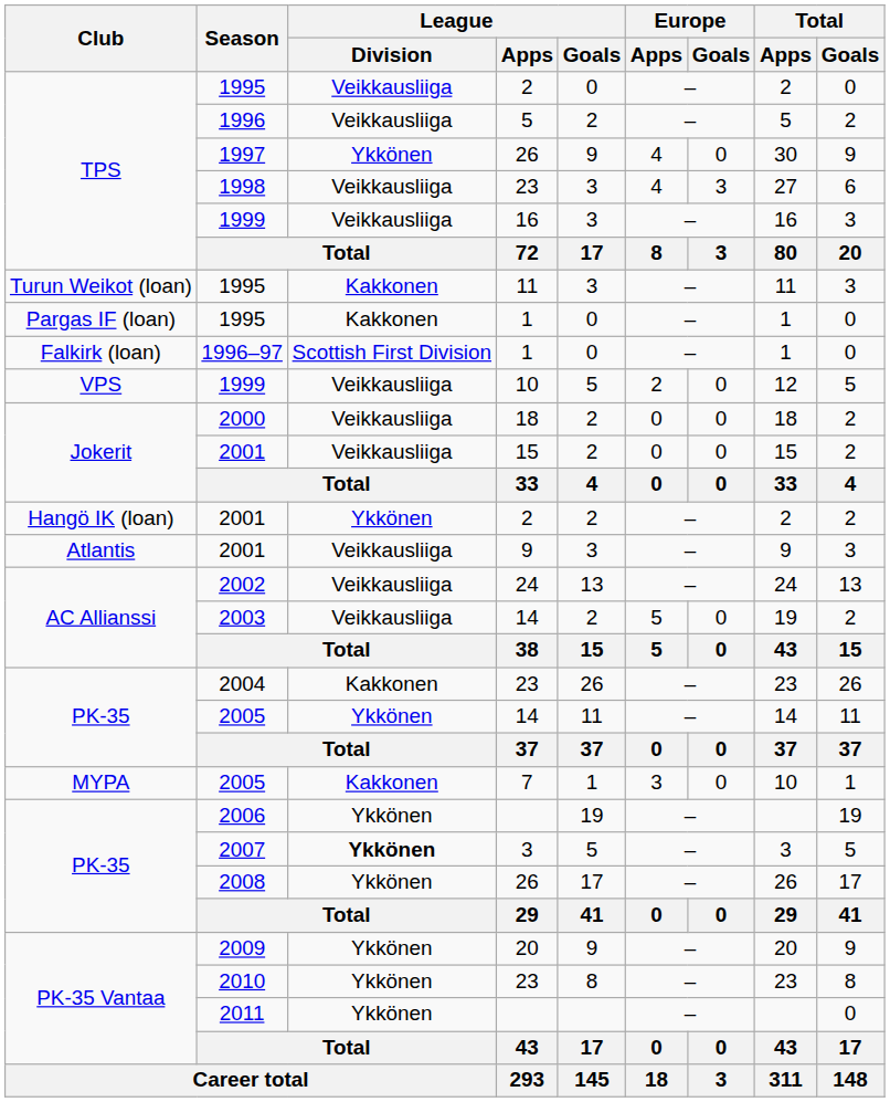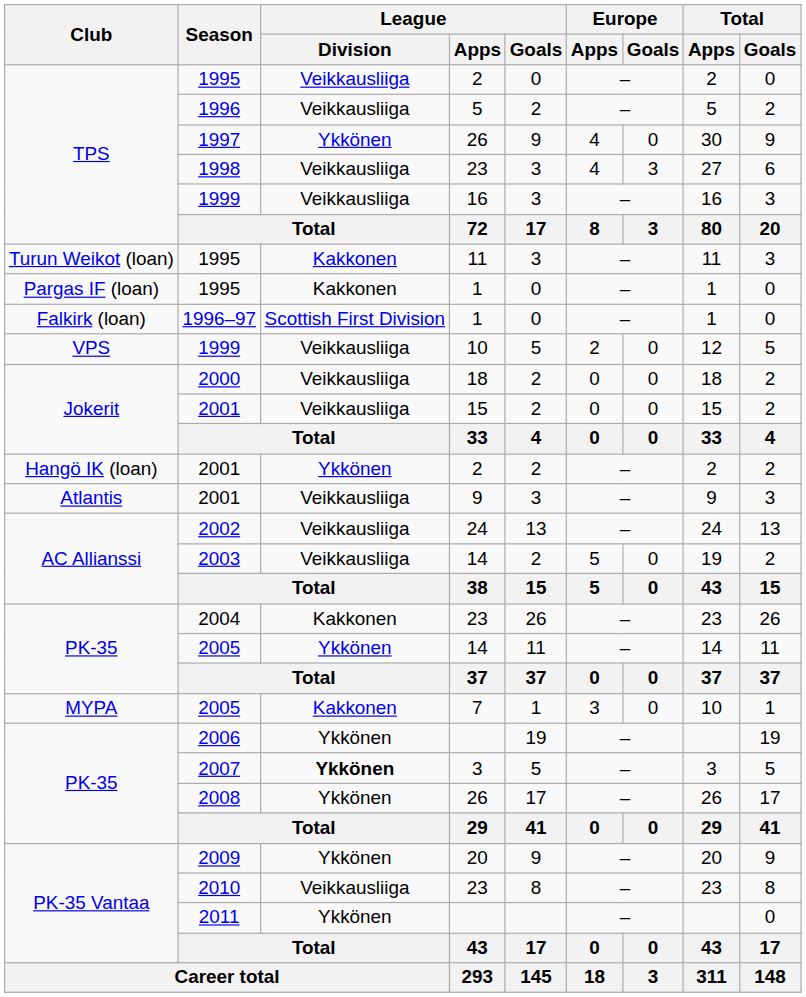2010 | League / Division: Ykkönen -> Veikkausliiga
